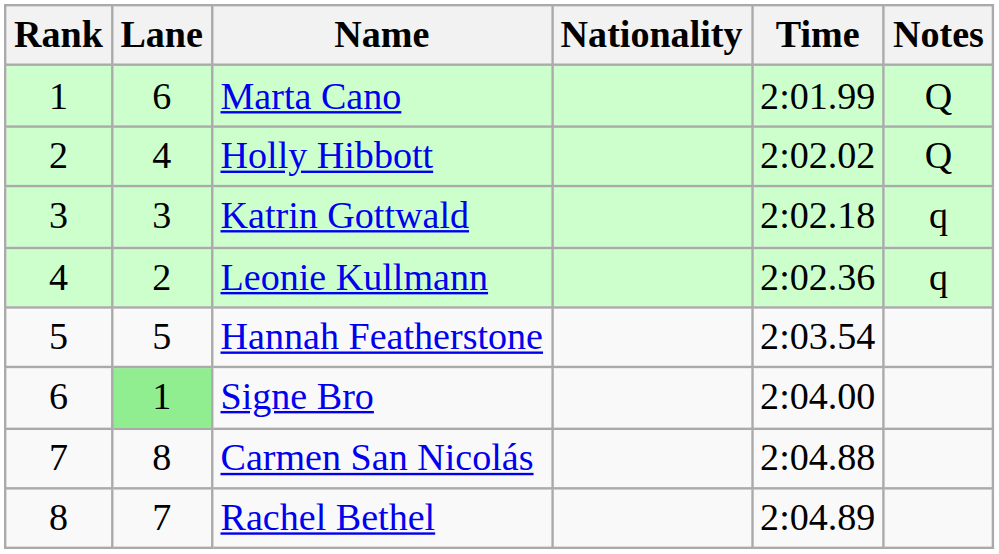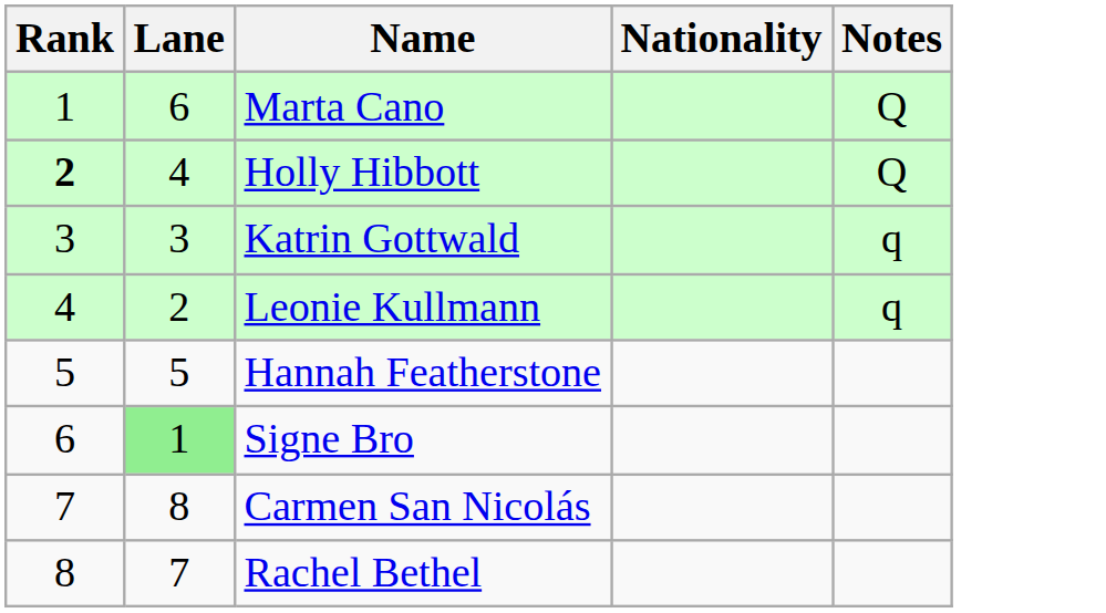- column: Time | 2:01.99 | 2:02.02 | 2:02.18 | 2:02.36 | 2:03.54 | 2:04.00 | 2:04.88 | 2:04.89
Holly Hibbott | Rank: normal -> bold
